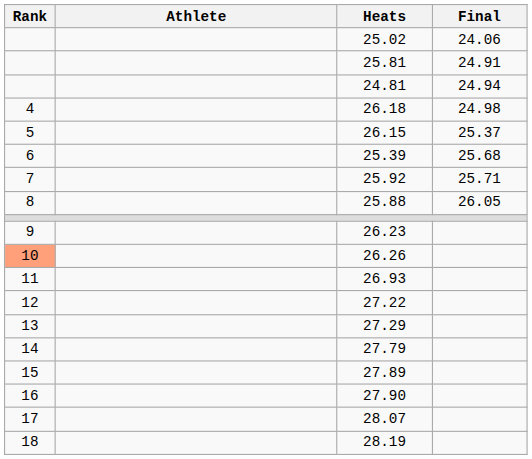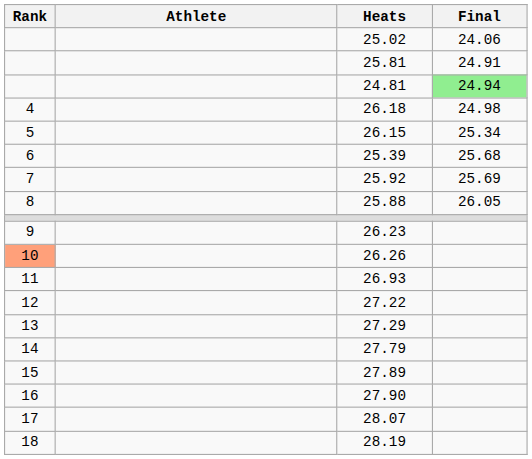24.81 | Final: no background -> lightgreen background
26.15 | Final: 25.37 -> 25.34
25.92 | Final: 25.71 -> 25.69
